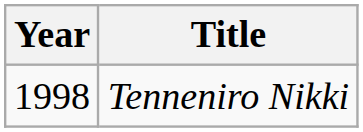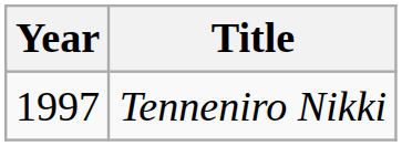Tenneniro Nikki | Year: 1998 -> 1997
